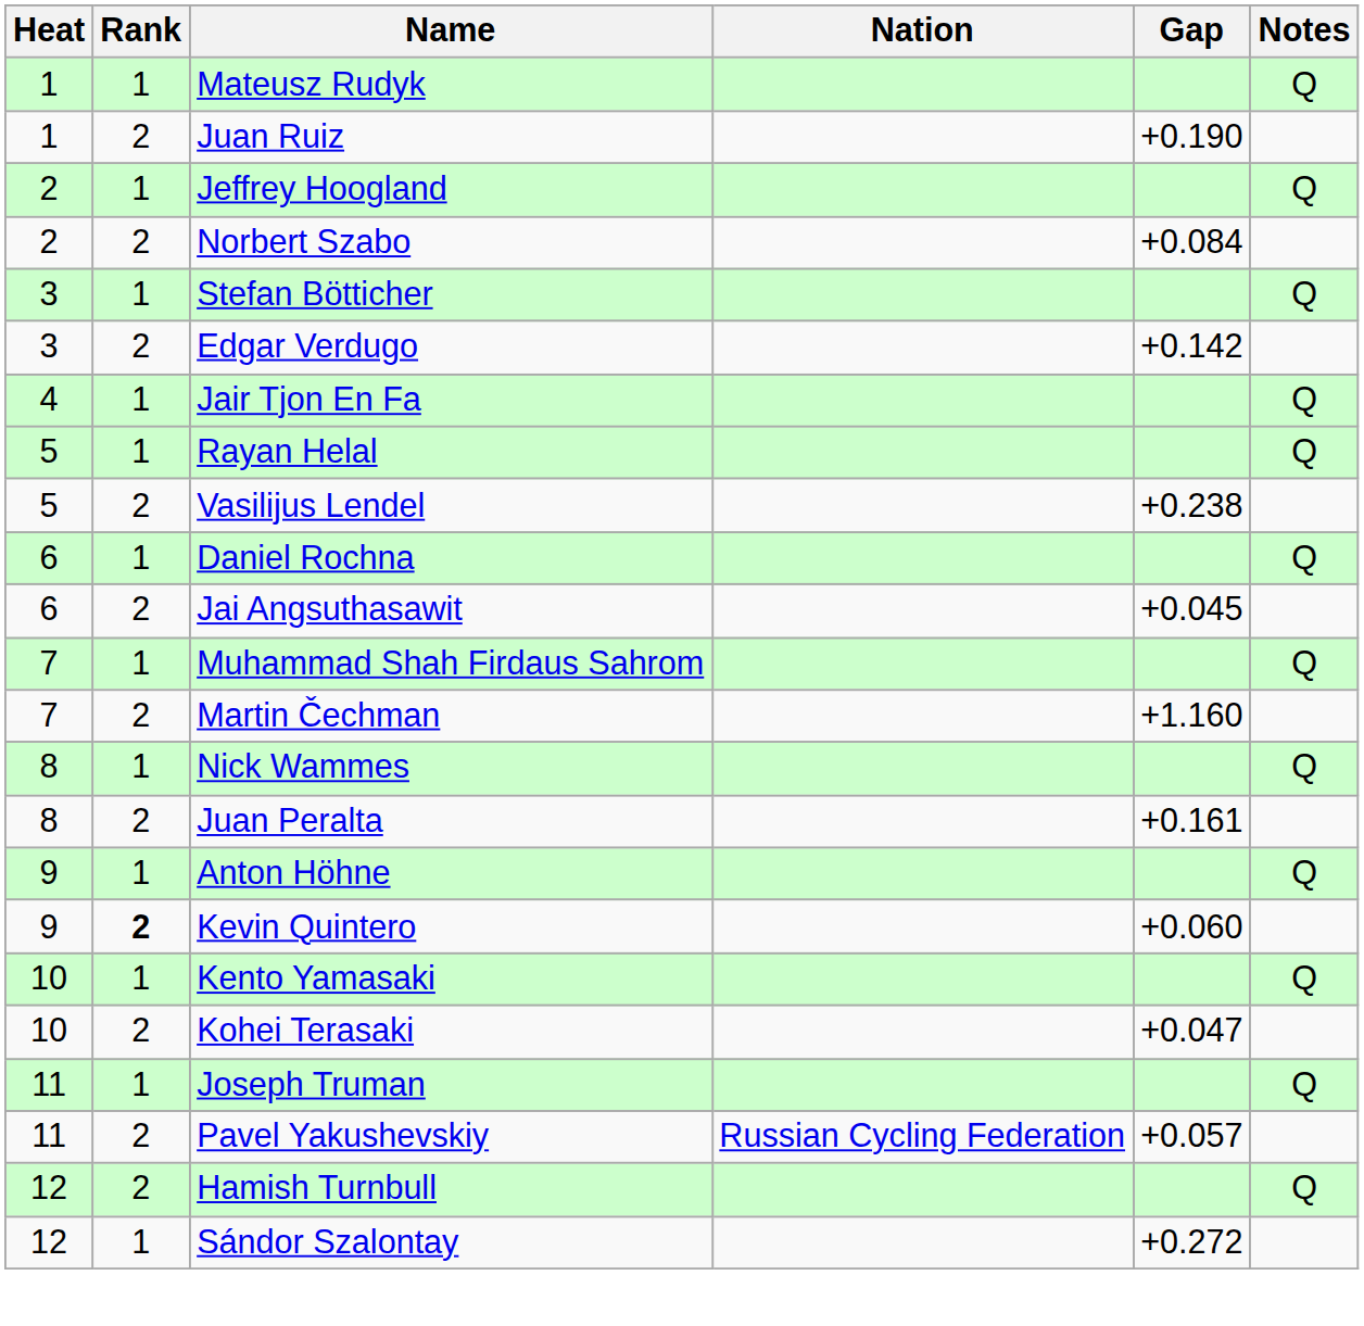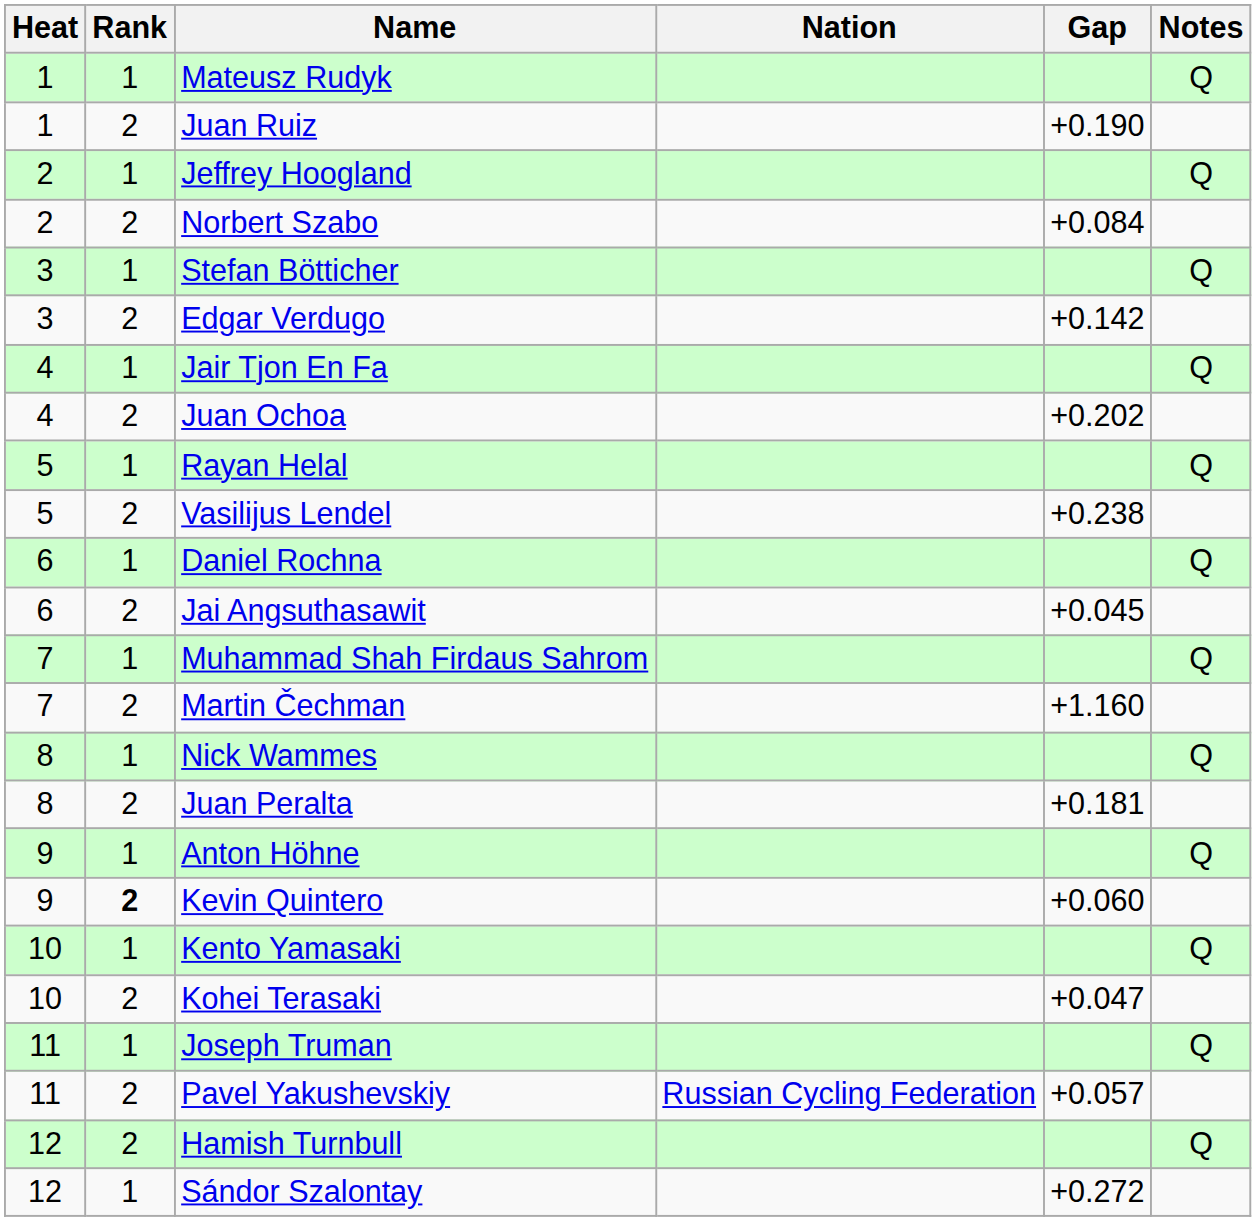+ row: 4 | 2 | Juan Ochoa | +0.202
Juan Peralta | Gap: +0.161 -> +0.181
